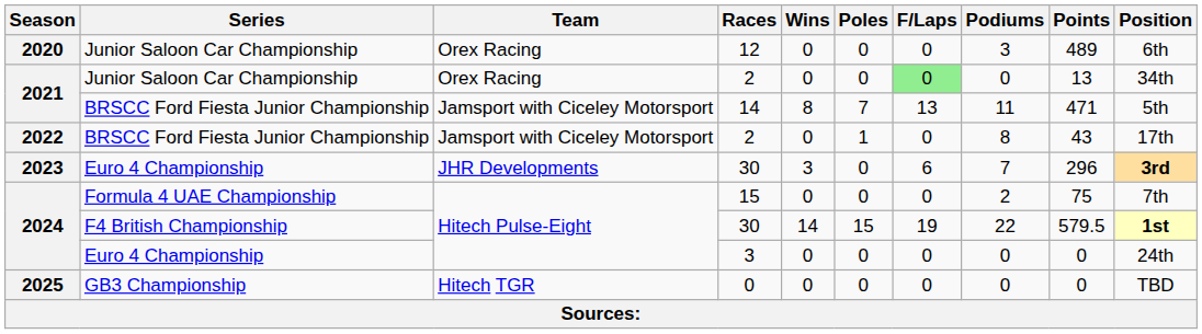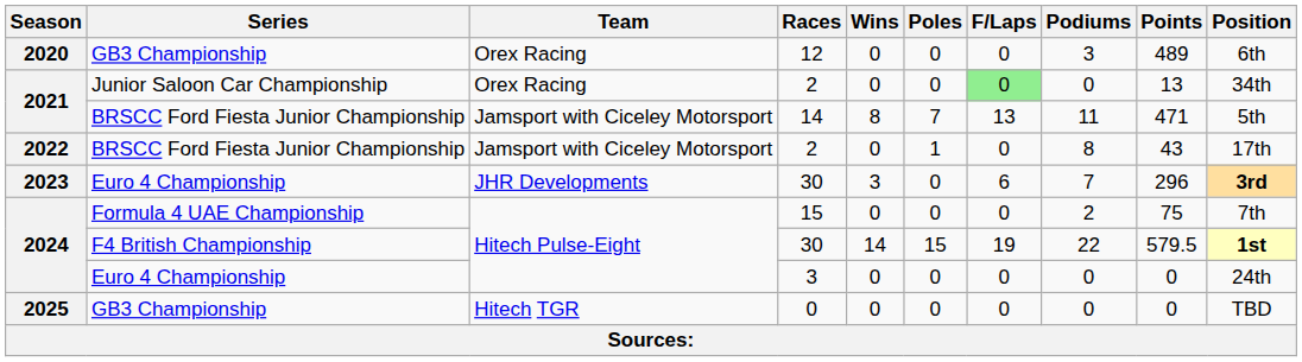12 | Series: Junior Saloon Car Championship -> GB3 Championship
